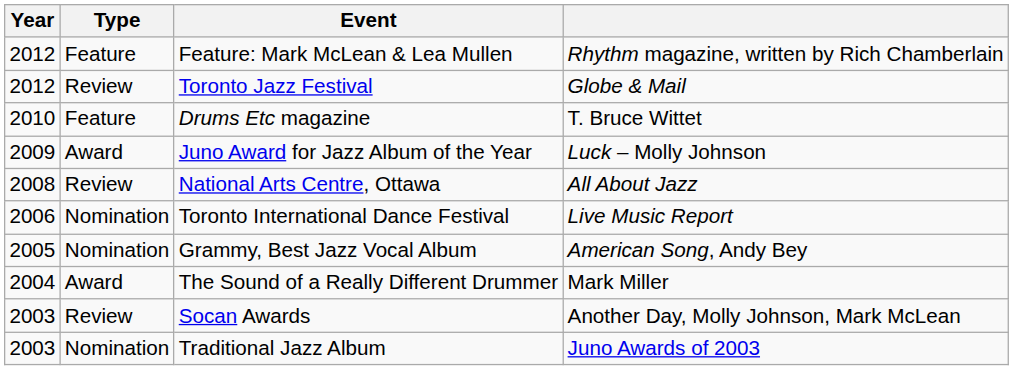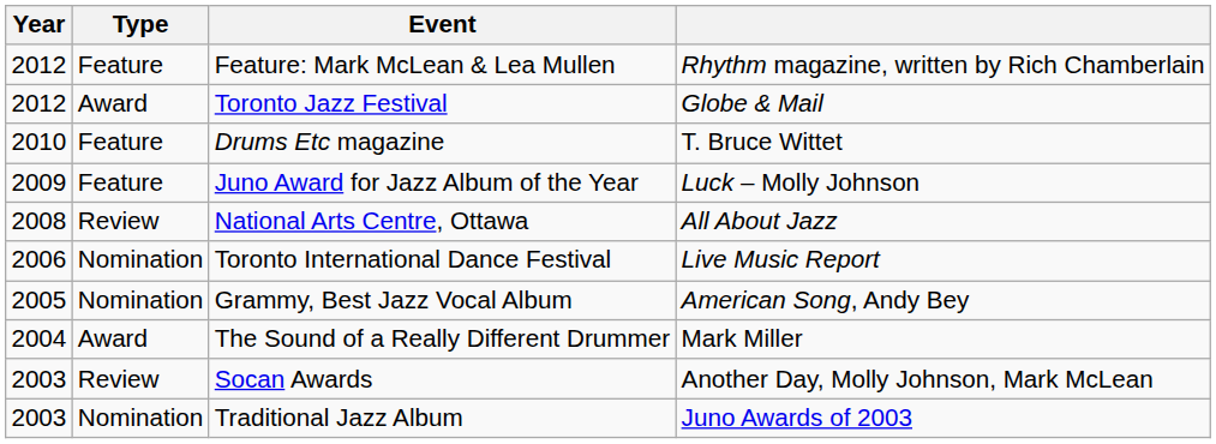Toronto Jazz Festival | Type: Review -> Award
Juno Award for Jazz Album of the Year | Type: Award -> Feature
